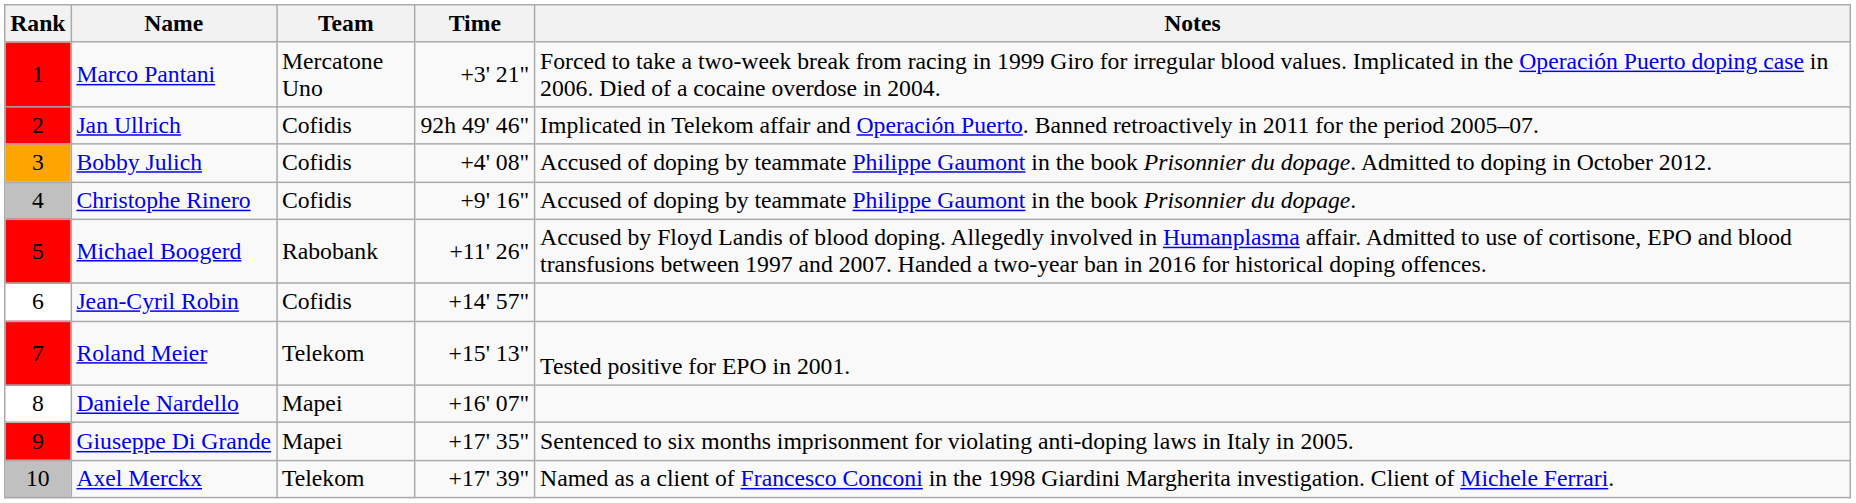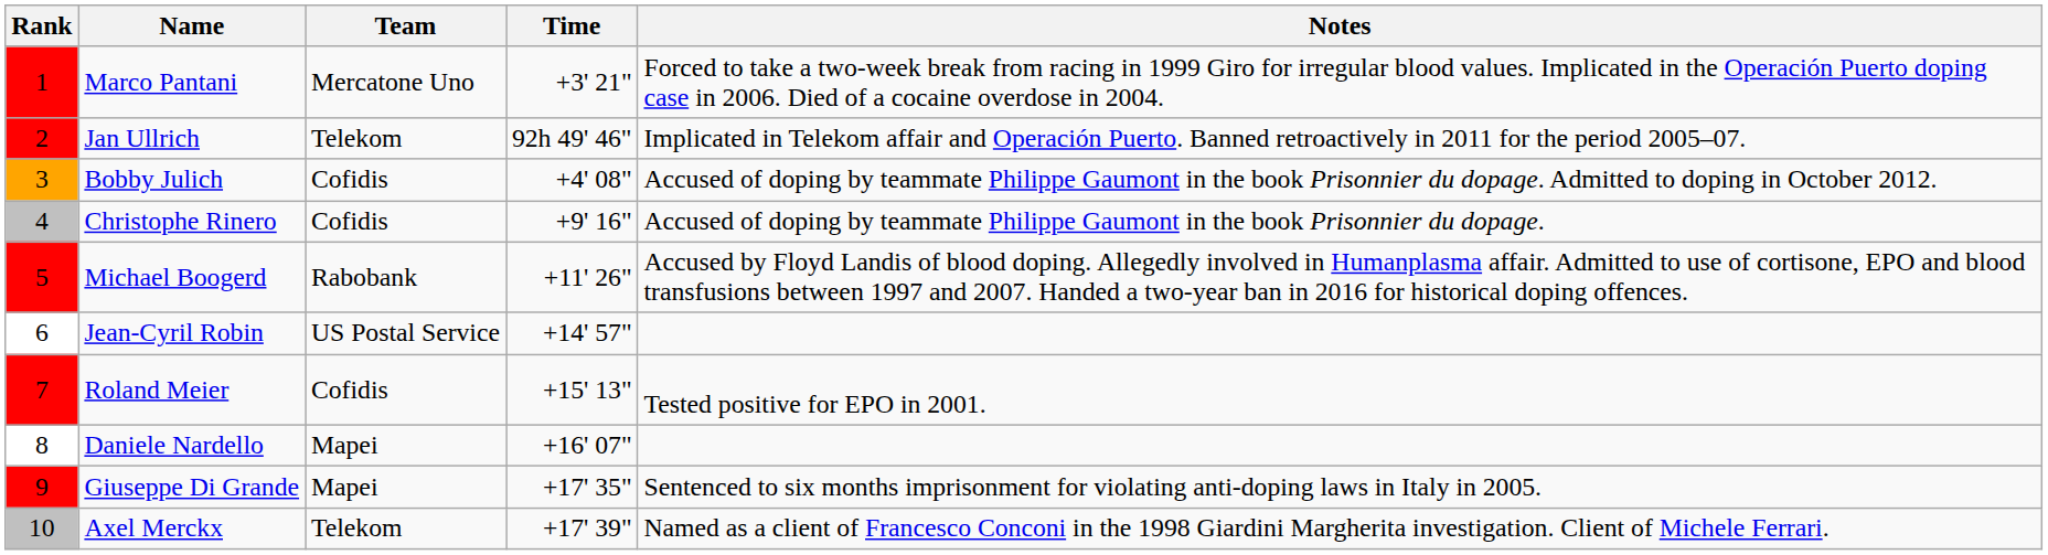Jan Ullrich | Team: Cofidis -> Telekom
Jean-Cyril Robin | Team: Cofidis -> US Postal Service
Roland Meier | Team: Telekom -> Cofidis
